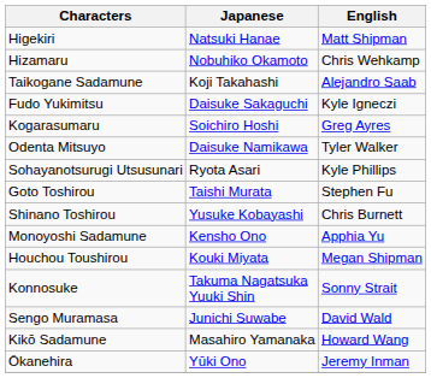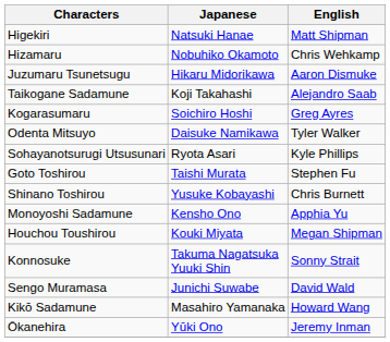+ row: Juzumaru Tsunetsugu | Hikaru Midorikawa | Aaron Dismuke
- row: Fudo Yukimitsu | Daisuke Sakaguchi | Kyle Igneczi
